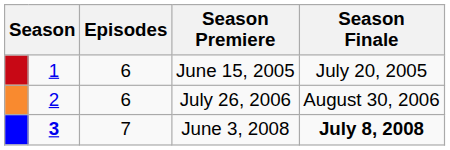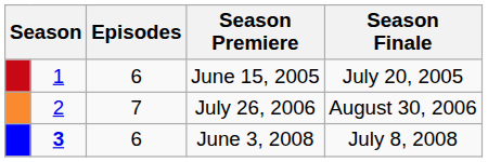July 26, 2006 | Episodes: 6 -> 7
June 3, 2008 | Episodes: 7 -> 6
June 3, 2008 | Season Finale: bold -> normal
